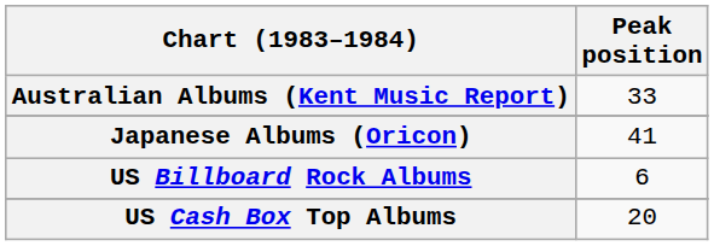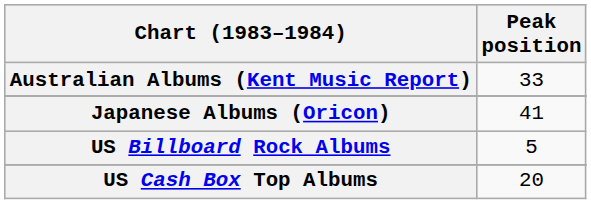US Billboard Rock Albums | Peak position: 6 -> 5
